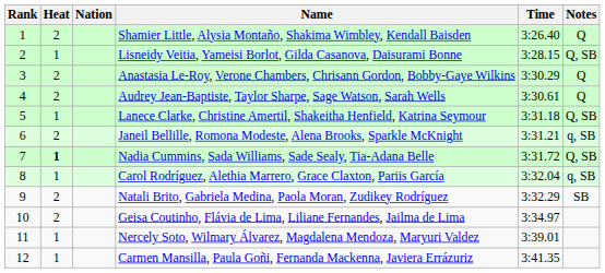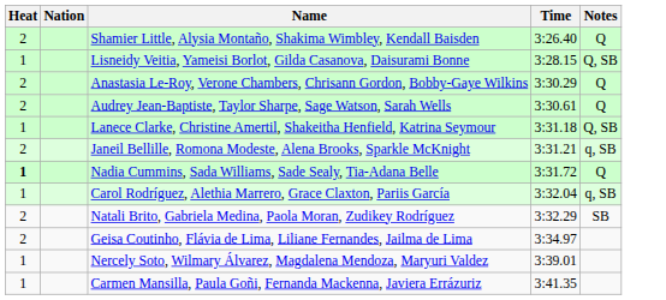- column: Rank | 1 | 2 | 3 | 4 | 5 | 6 | 7 | 8 | 9 | 10 | 11 | 12
Nadia Cummins, Sada Williams, Sade Sealy, Tia-Adana Belle | Notes: Q, SB -> Q
